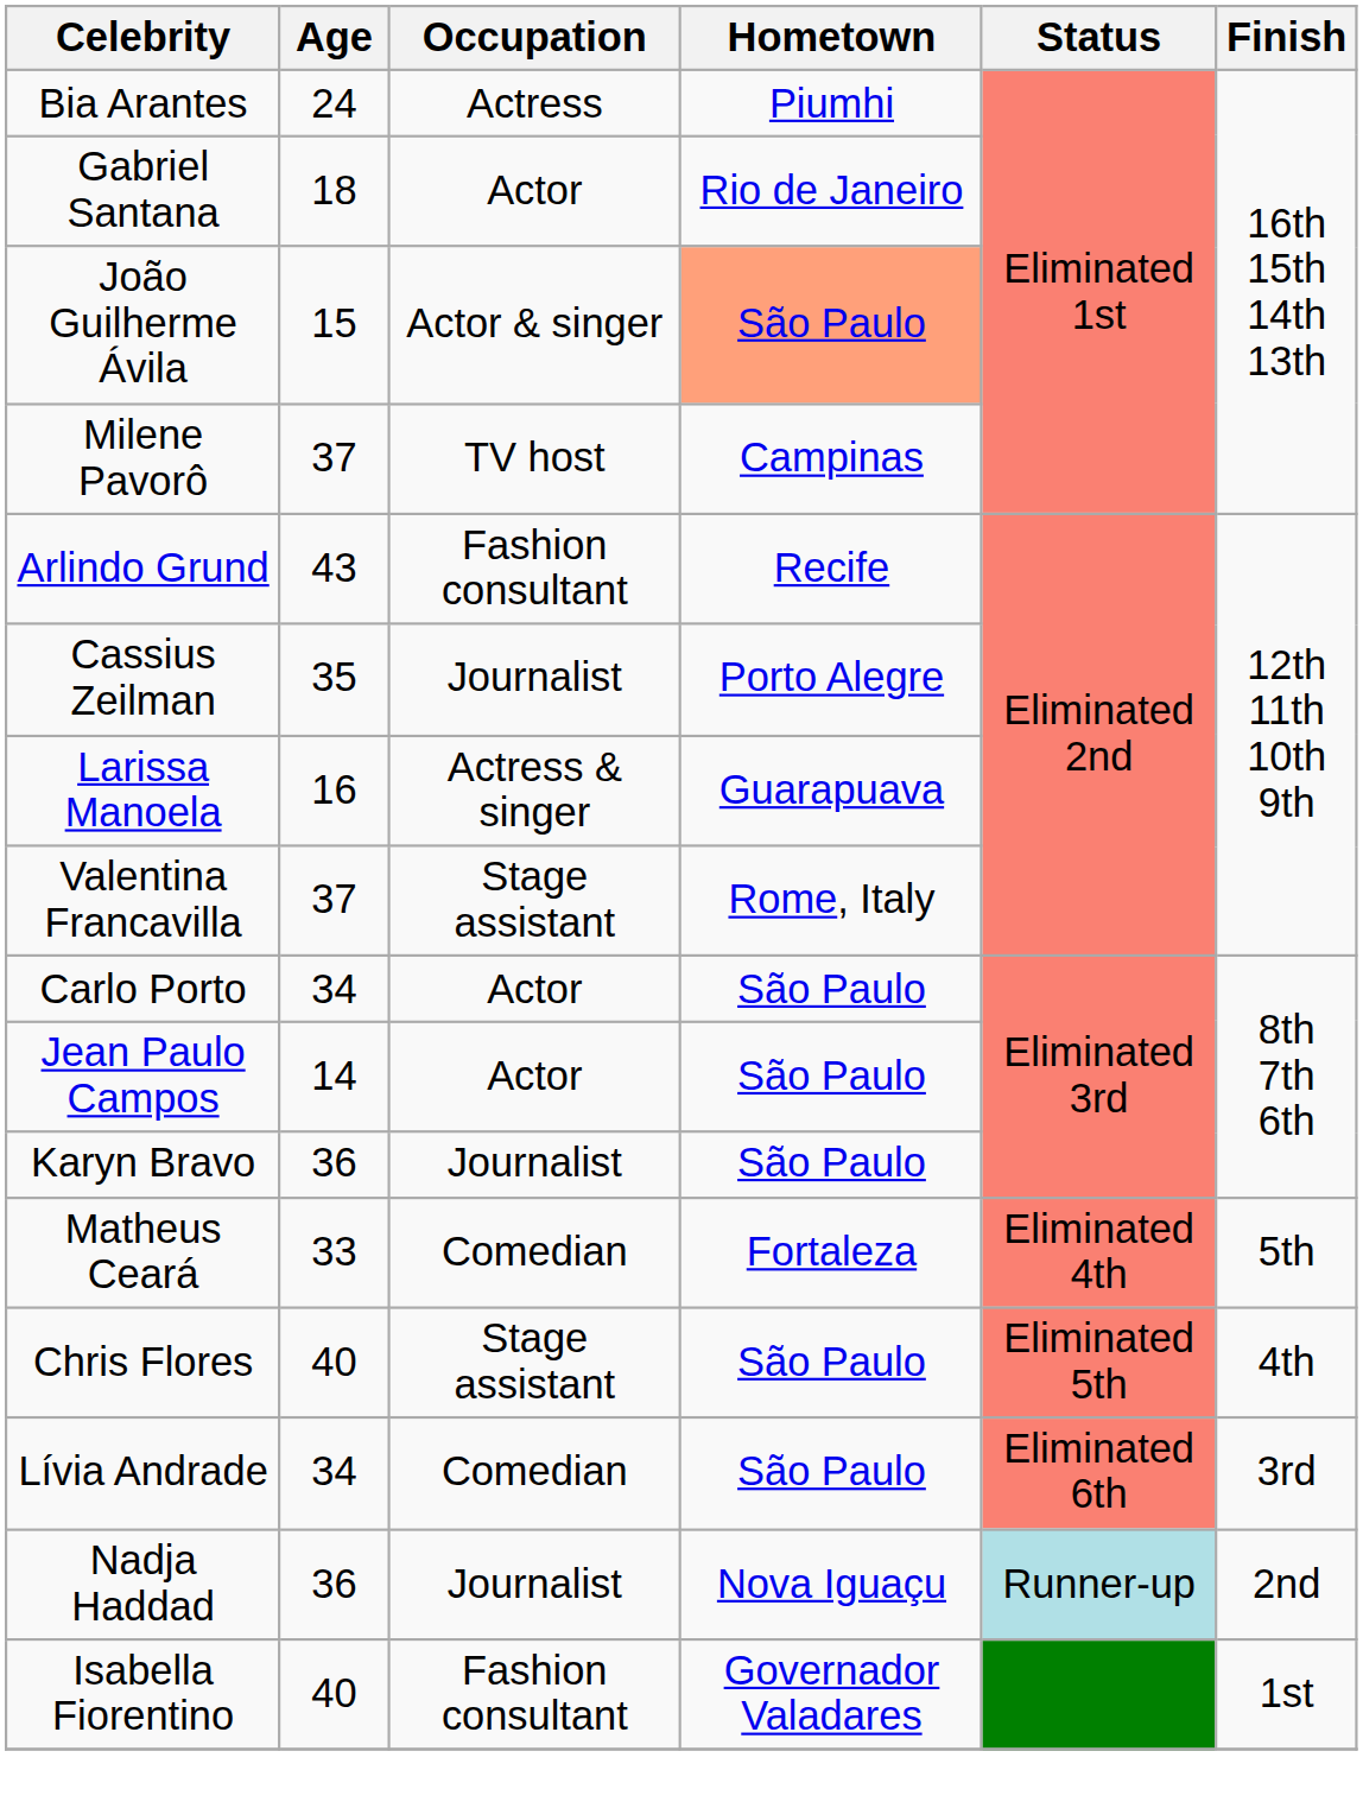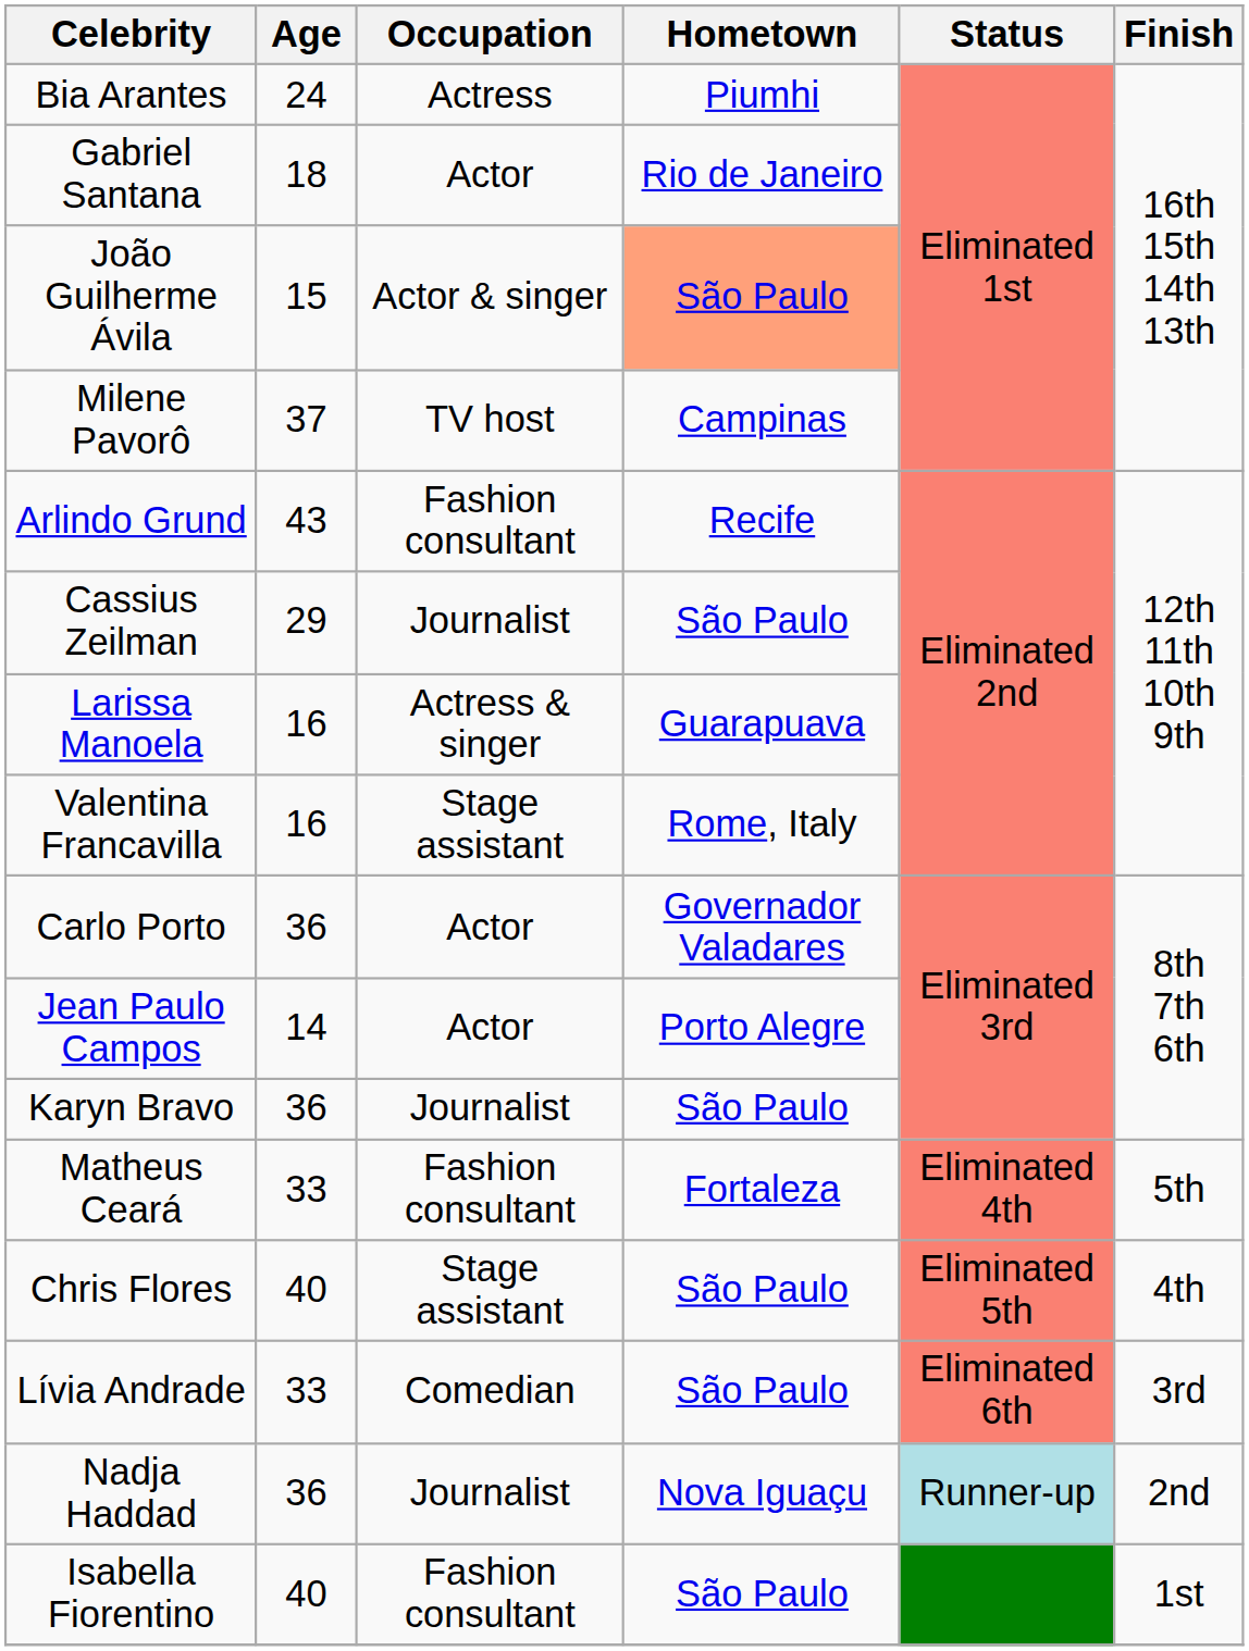Cassius Zeilman | Age: 35 -> 29
Cassius Zeilman | Hometown: Porto Alegre -> São Paulo
Valentina Francavilla | Age: 37 -> 16
Carlo Porto | Age: 34 -> 36
Carlo Porto | Hometown: São Paulo -> Governador Valadares
Jean Paulo Campos | Hometown: São Paulo -> Porto Alegre
Matheus Ceará | Occupation: Comedian -> Fashion consultant
Lívia Andrade | Age: 34 -> 33
Isabella Fiorentino | Hometown: Governador Valadares -> São Paulo
